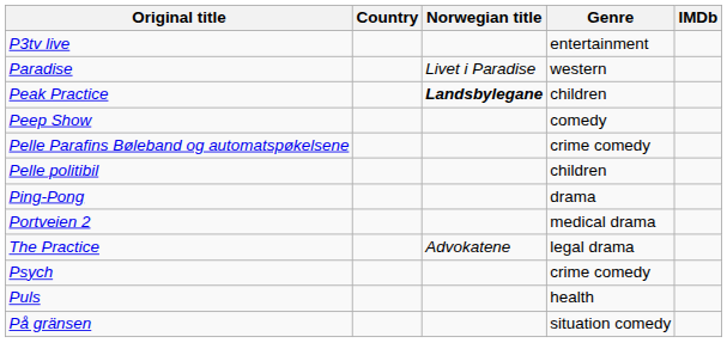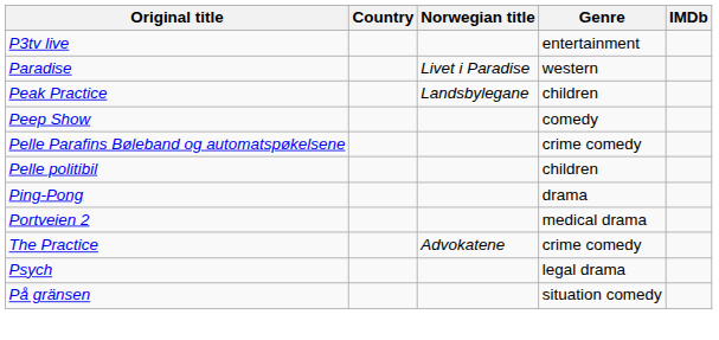Peak Practice | Norwegian title: bold -> normal
The Practice | Genre: legal drama -> crime comedy
Psych | Genre: crime comedy -> legal drama
- row: Puls | health
